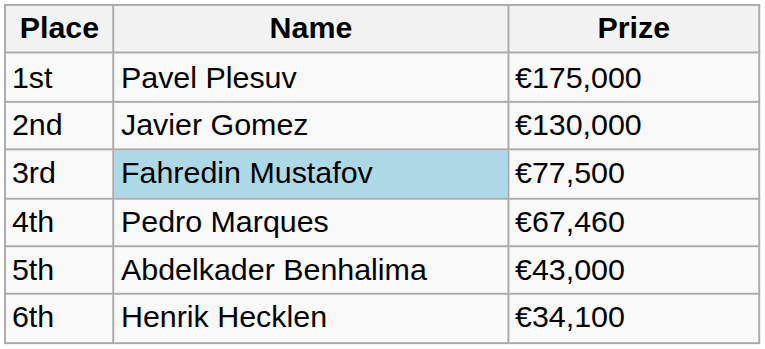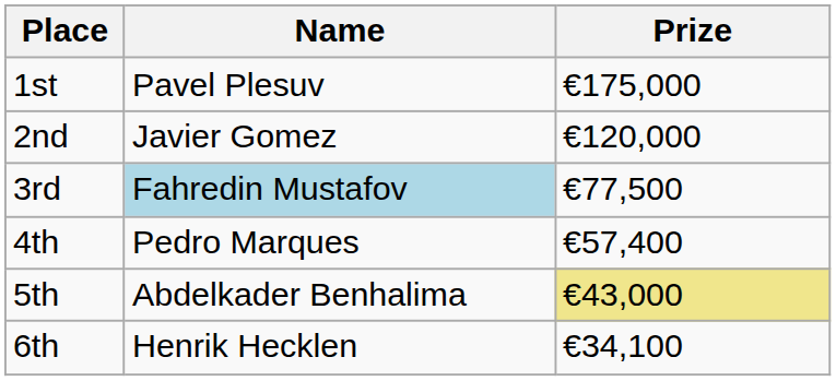2nd | Prize: €130,000 -> €120,000
4th | Prize: €67,460 -> €57,400
5th | Prize: no background -> khaki background
